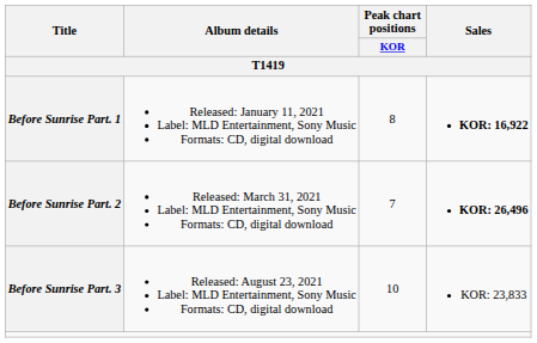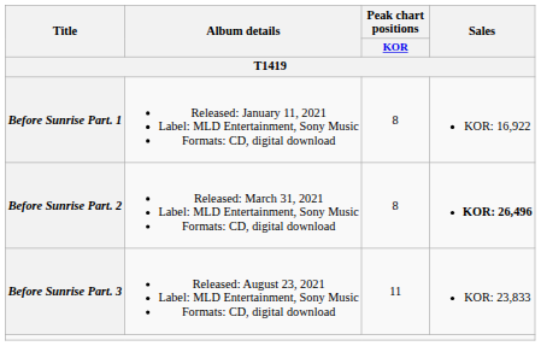Before Sunrise Part. 1 | Sales: bold -> normal
Before Sunrise Part. 2 | Peak chart positions / KOR: 7 -> 8
Before Sunrise Part. 3 | Peak chart positions / KOR: 10 -> 11
